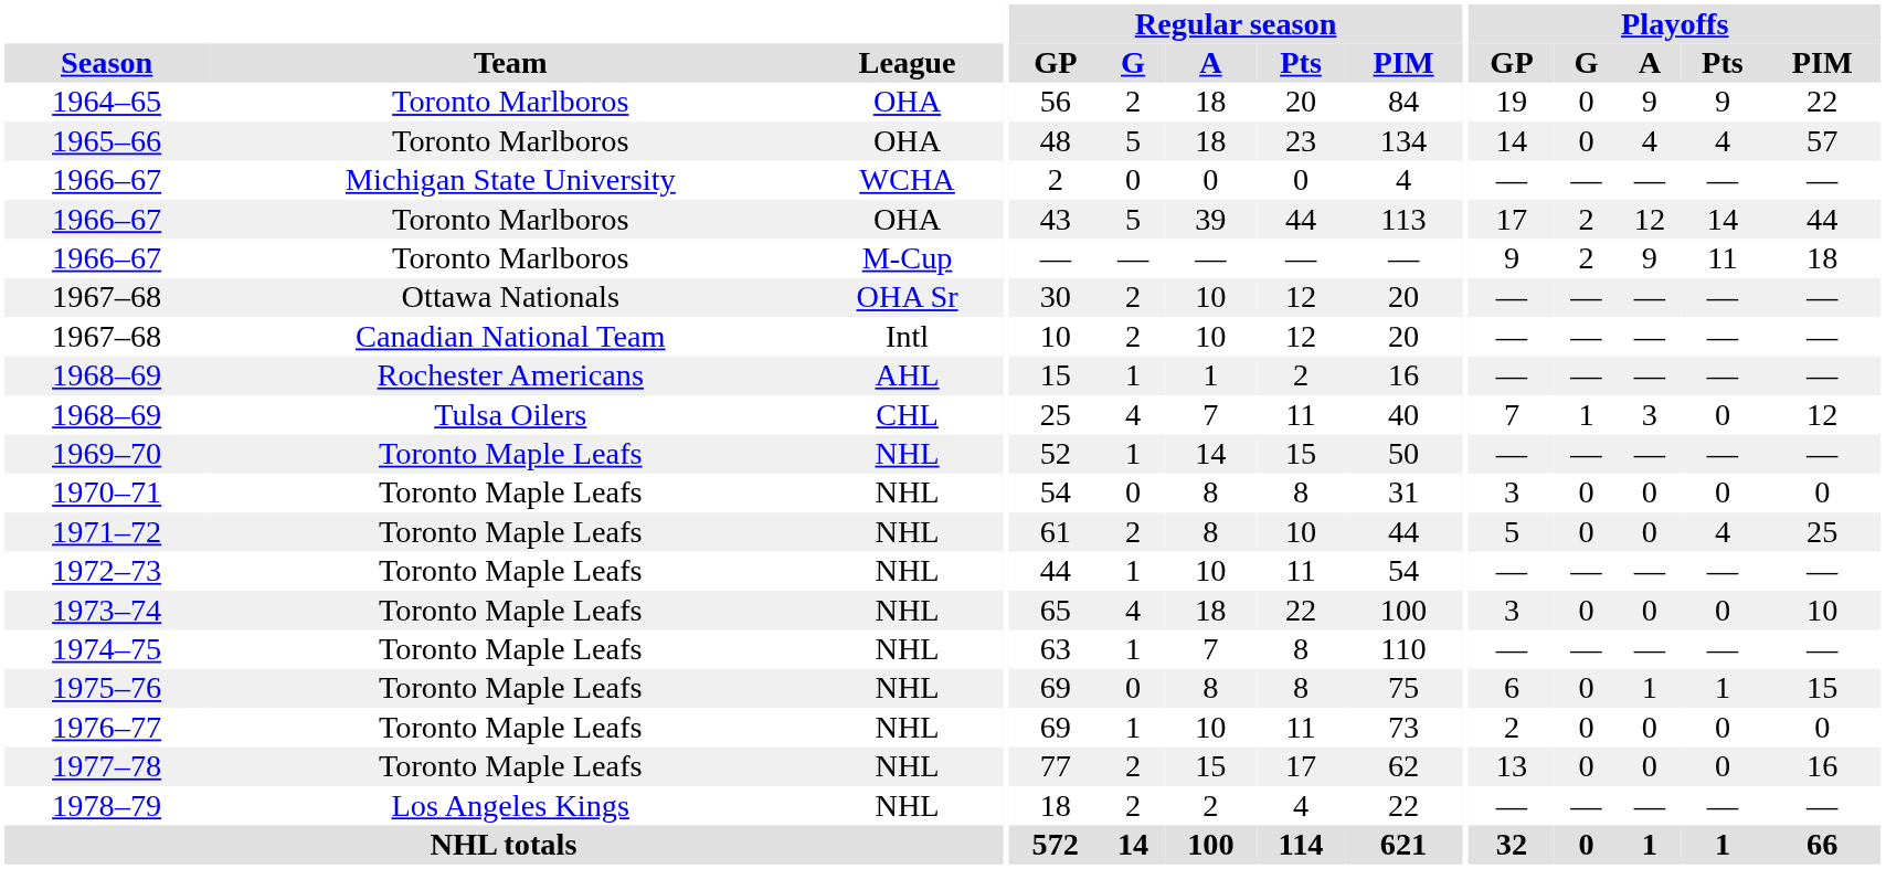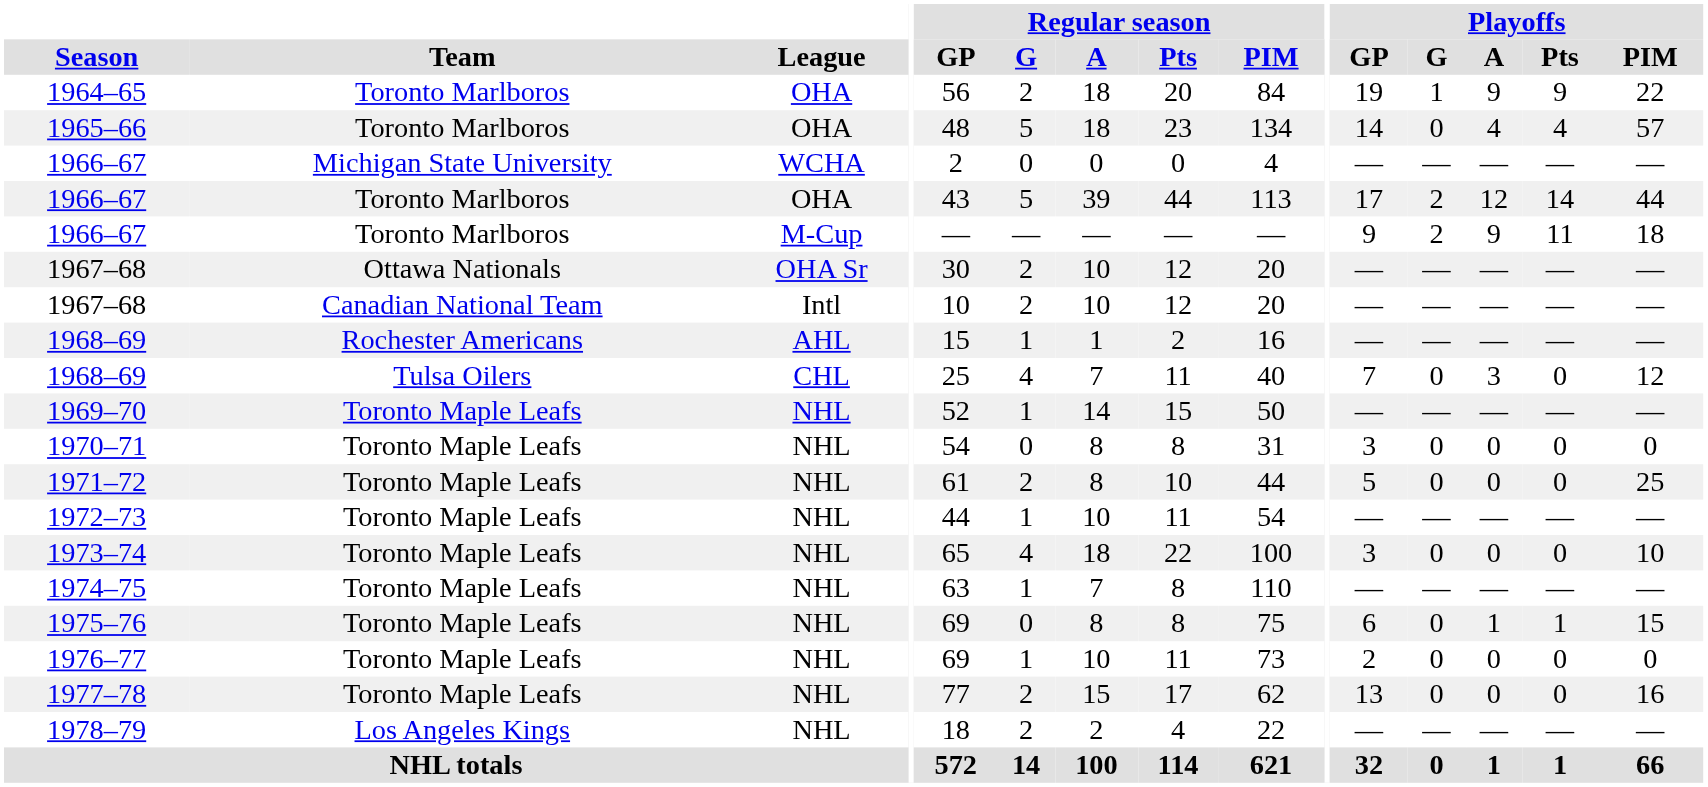1964–65 | Playoffs / G: 0 -> 1
1968–69 / CHL | Playoffs / G: 1 -> 0
1971–72 | Playoffs / Pts: 4 -> 0
